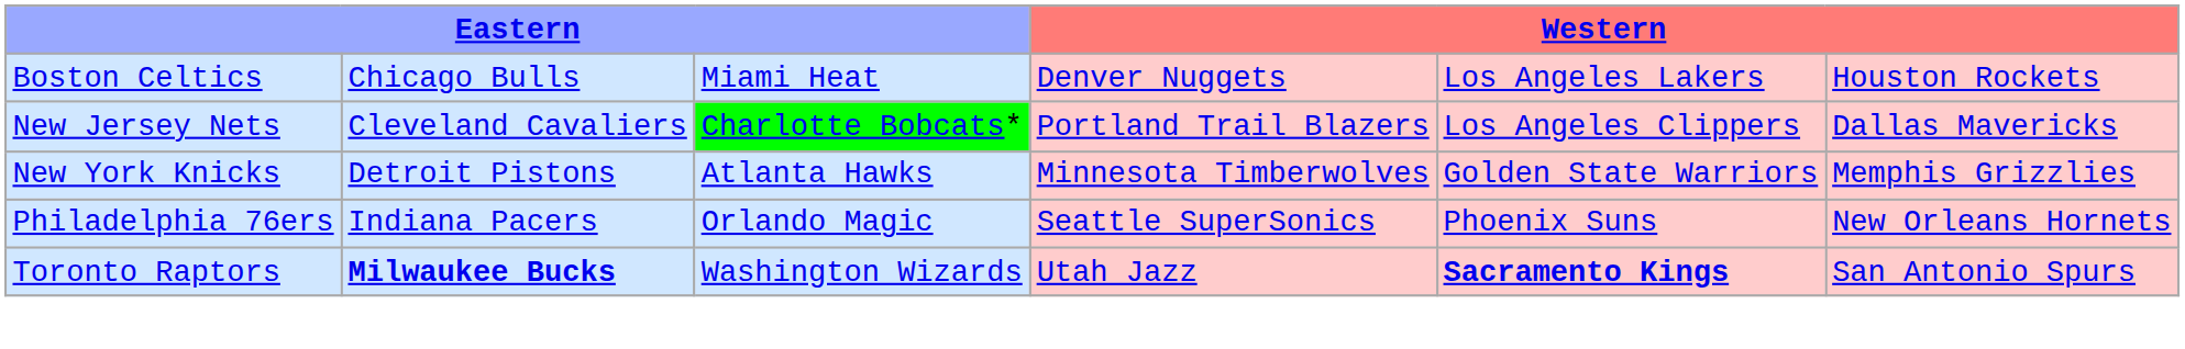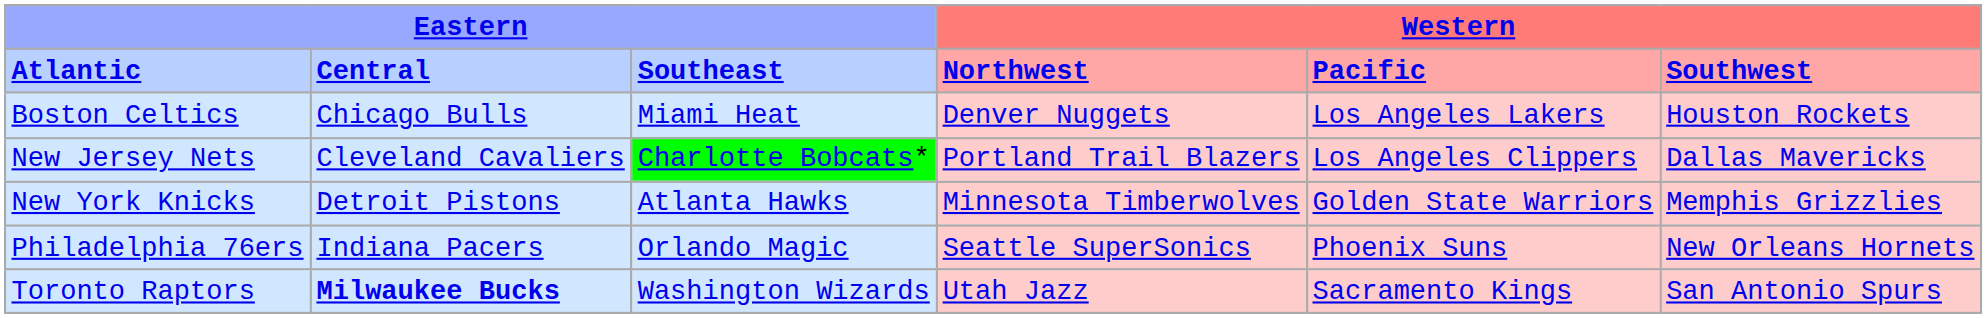+ row: Atlantic | Central | Southeast | Northwest | Pacific | Southwest
Toronto Raptors | column 5: bold -> normal
